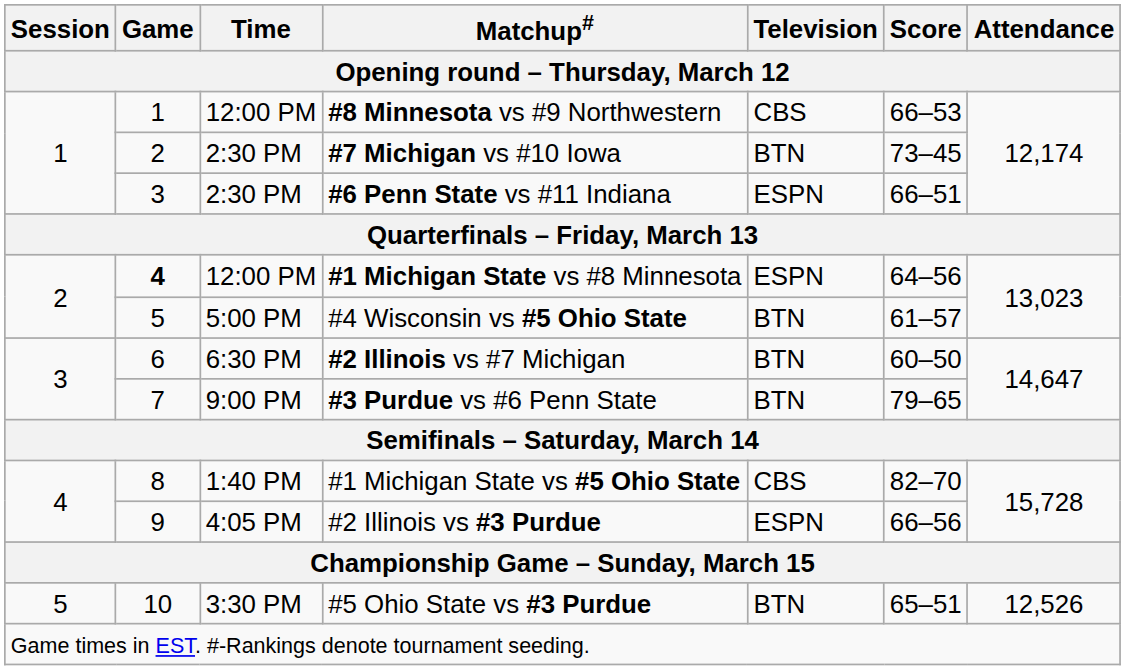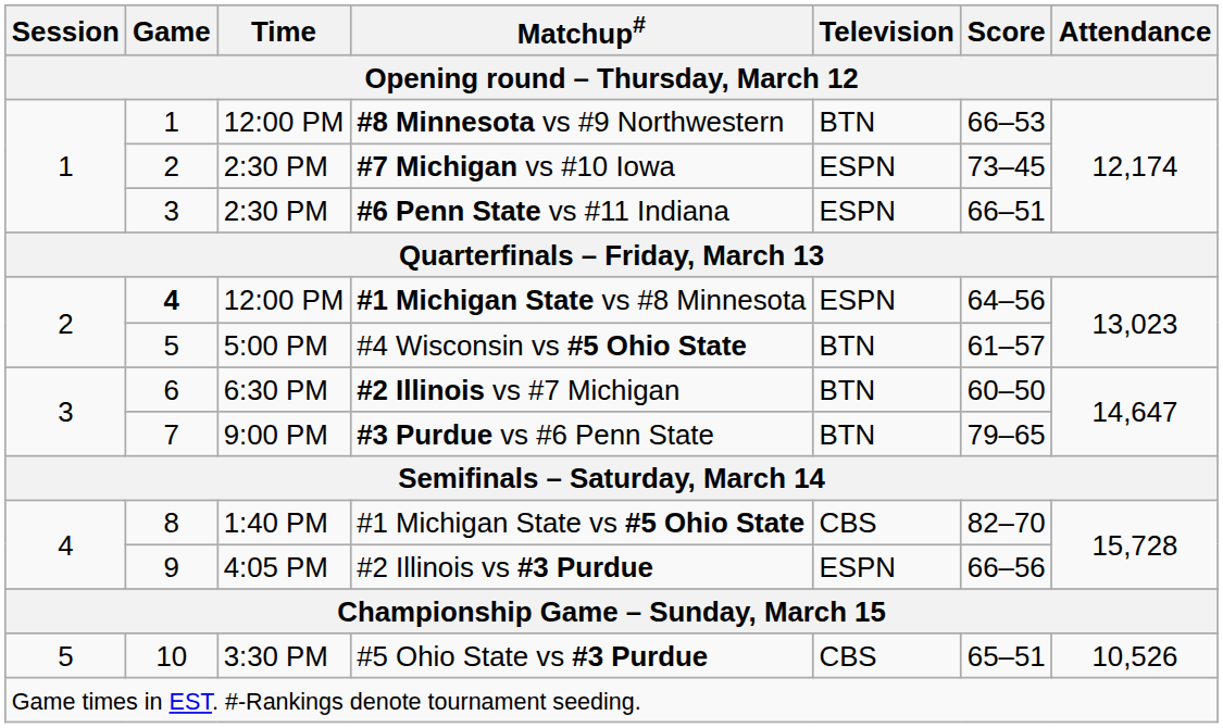#8 Minnesota vs #9 Northwestern | Television: CBS -> BTN
#7 Michigan vs #10 Iowa | Television: BTN -> ESPN
#5 Ohio State vs #3 Purdue | Television: BTN -> CBS
#5 Ohio State vs #3 Purdue | Attendance: 12,526 -> 10,526
